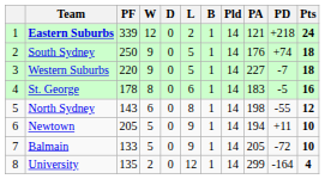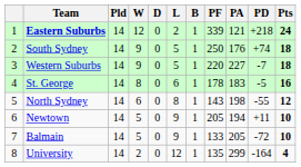columns swapped: Pld <-> PF
